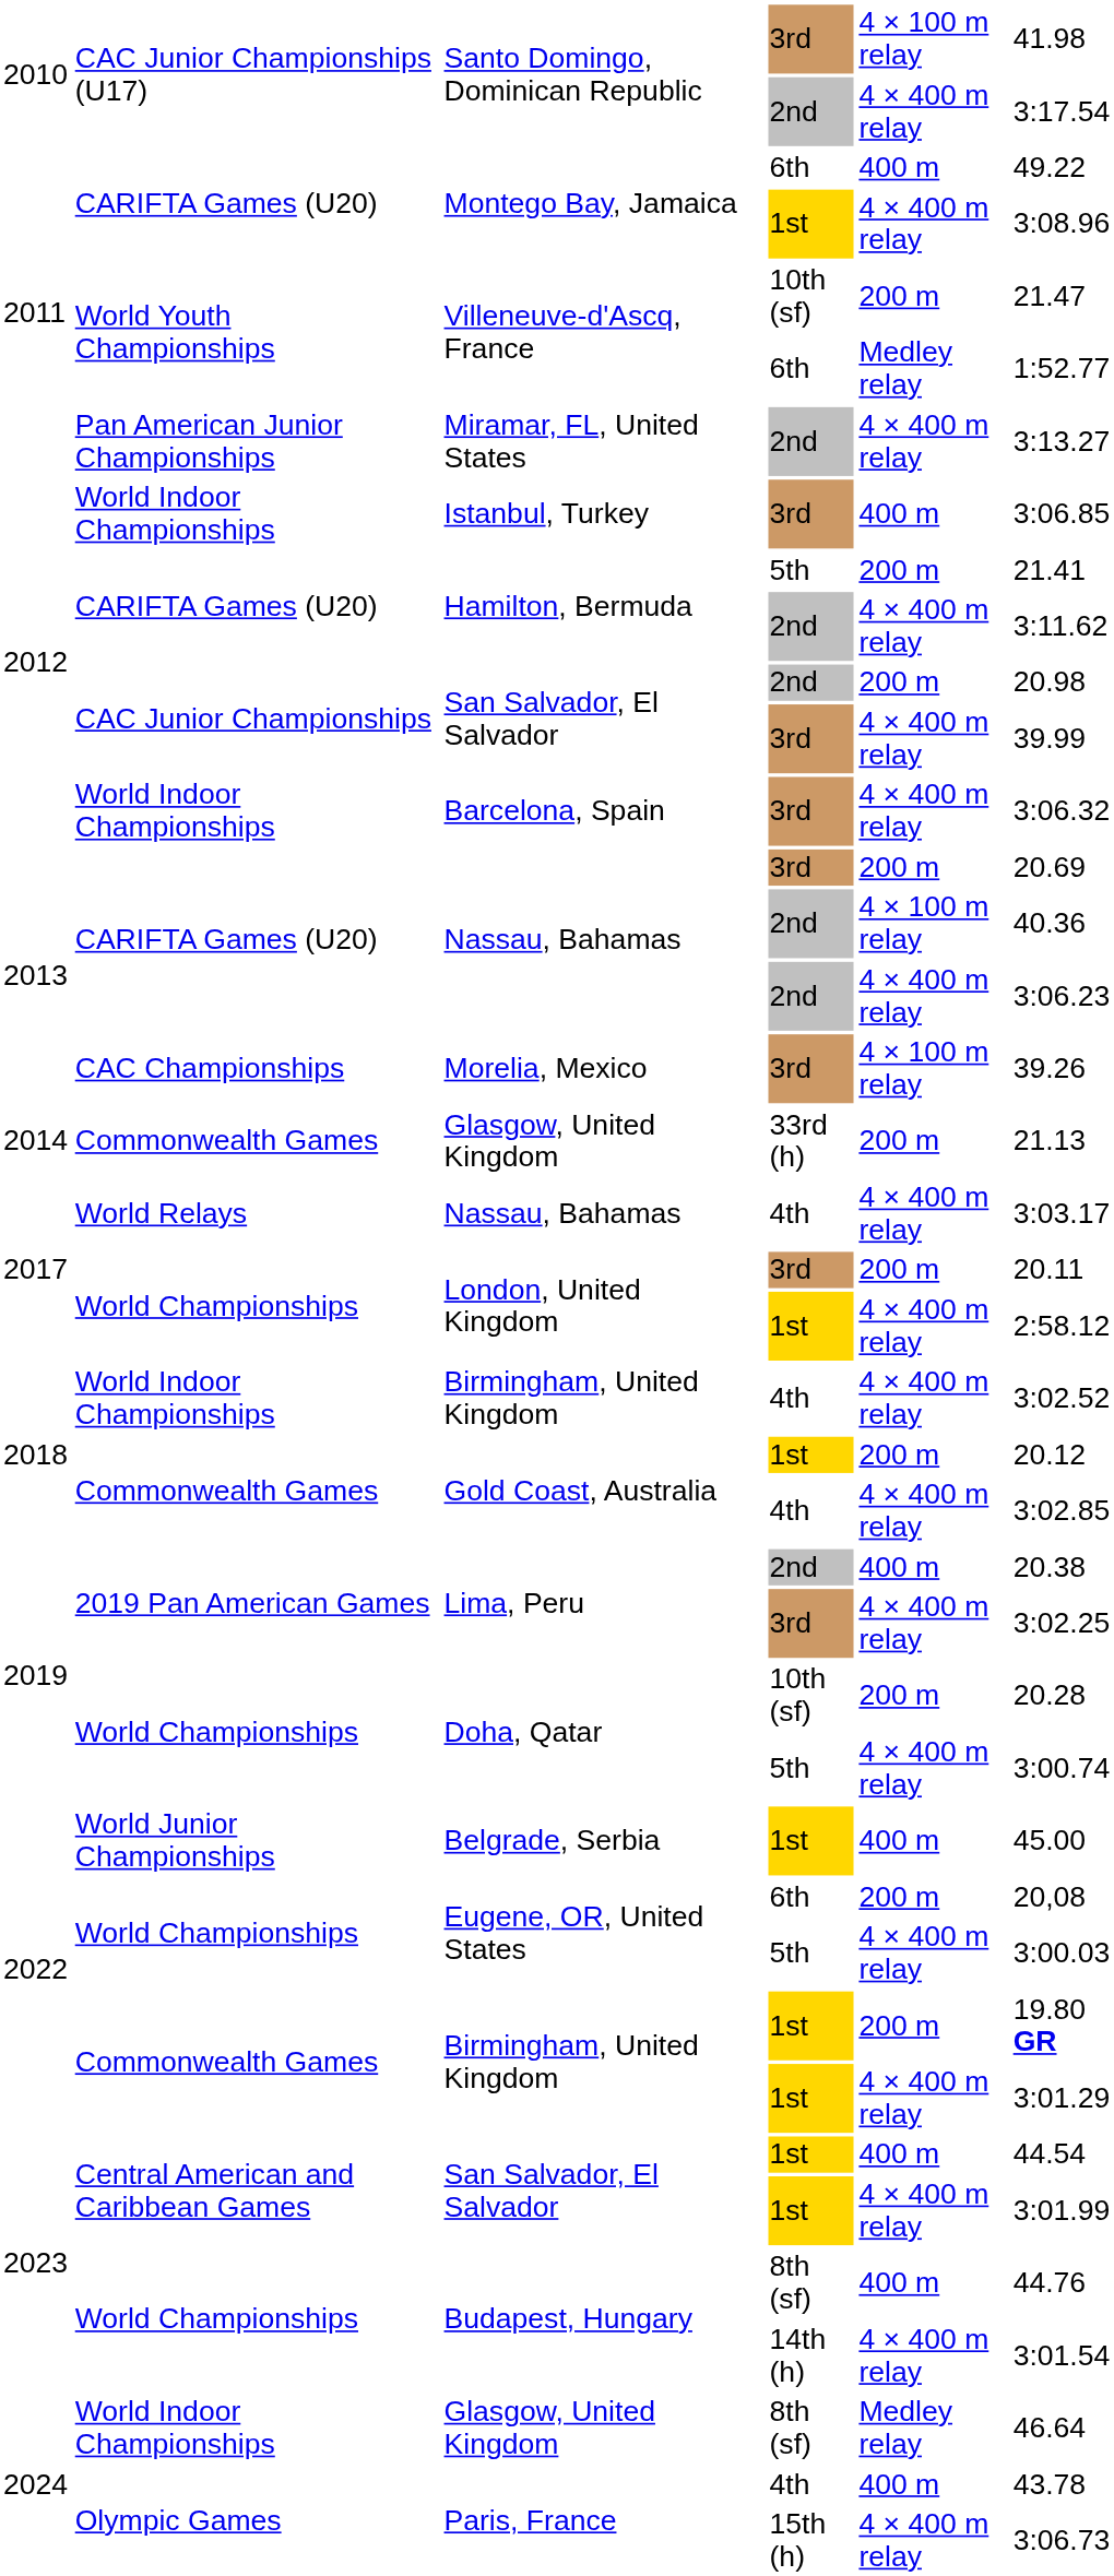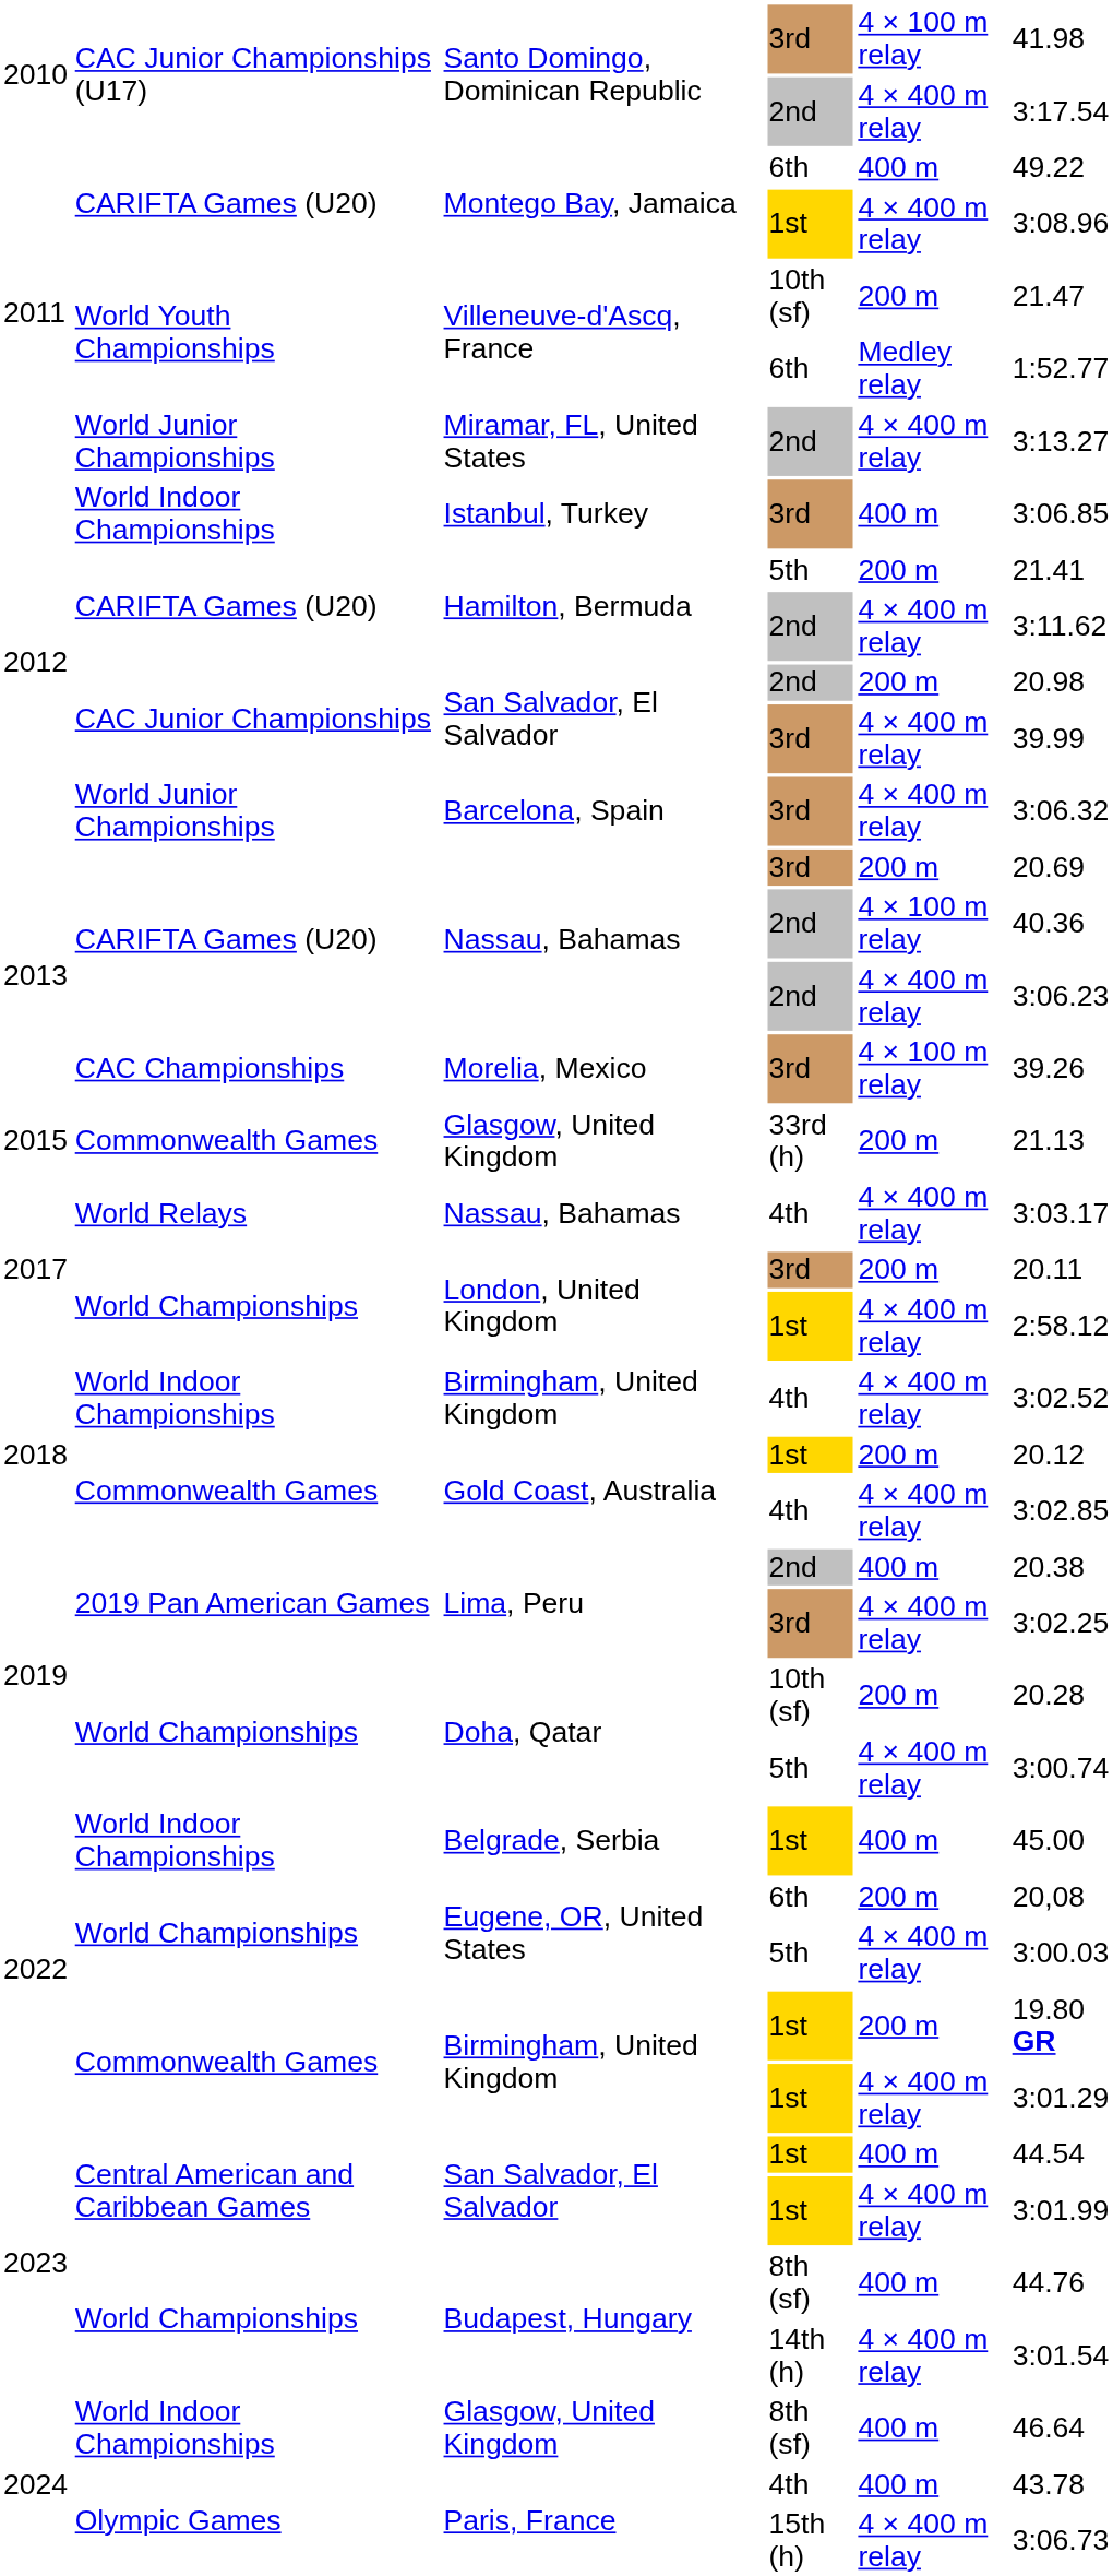Miramar, FL, United States | column 2: Pan American Junior Championships -> World Junior Championships
Barcelona, Spain | column 2: World Indoor Championships -> World Junior Championships
Glasgow, United Kingdom / 33rd (h) | column 1: 2014 -> 2015
Belgrade, Serbia | column 2: World Junior Championships -> World Indoor Championships
Glasgow, United Kingdom / 8th (sf) | column 5: Medley relay -> 400 m
